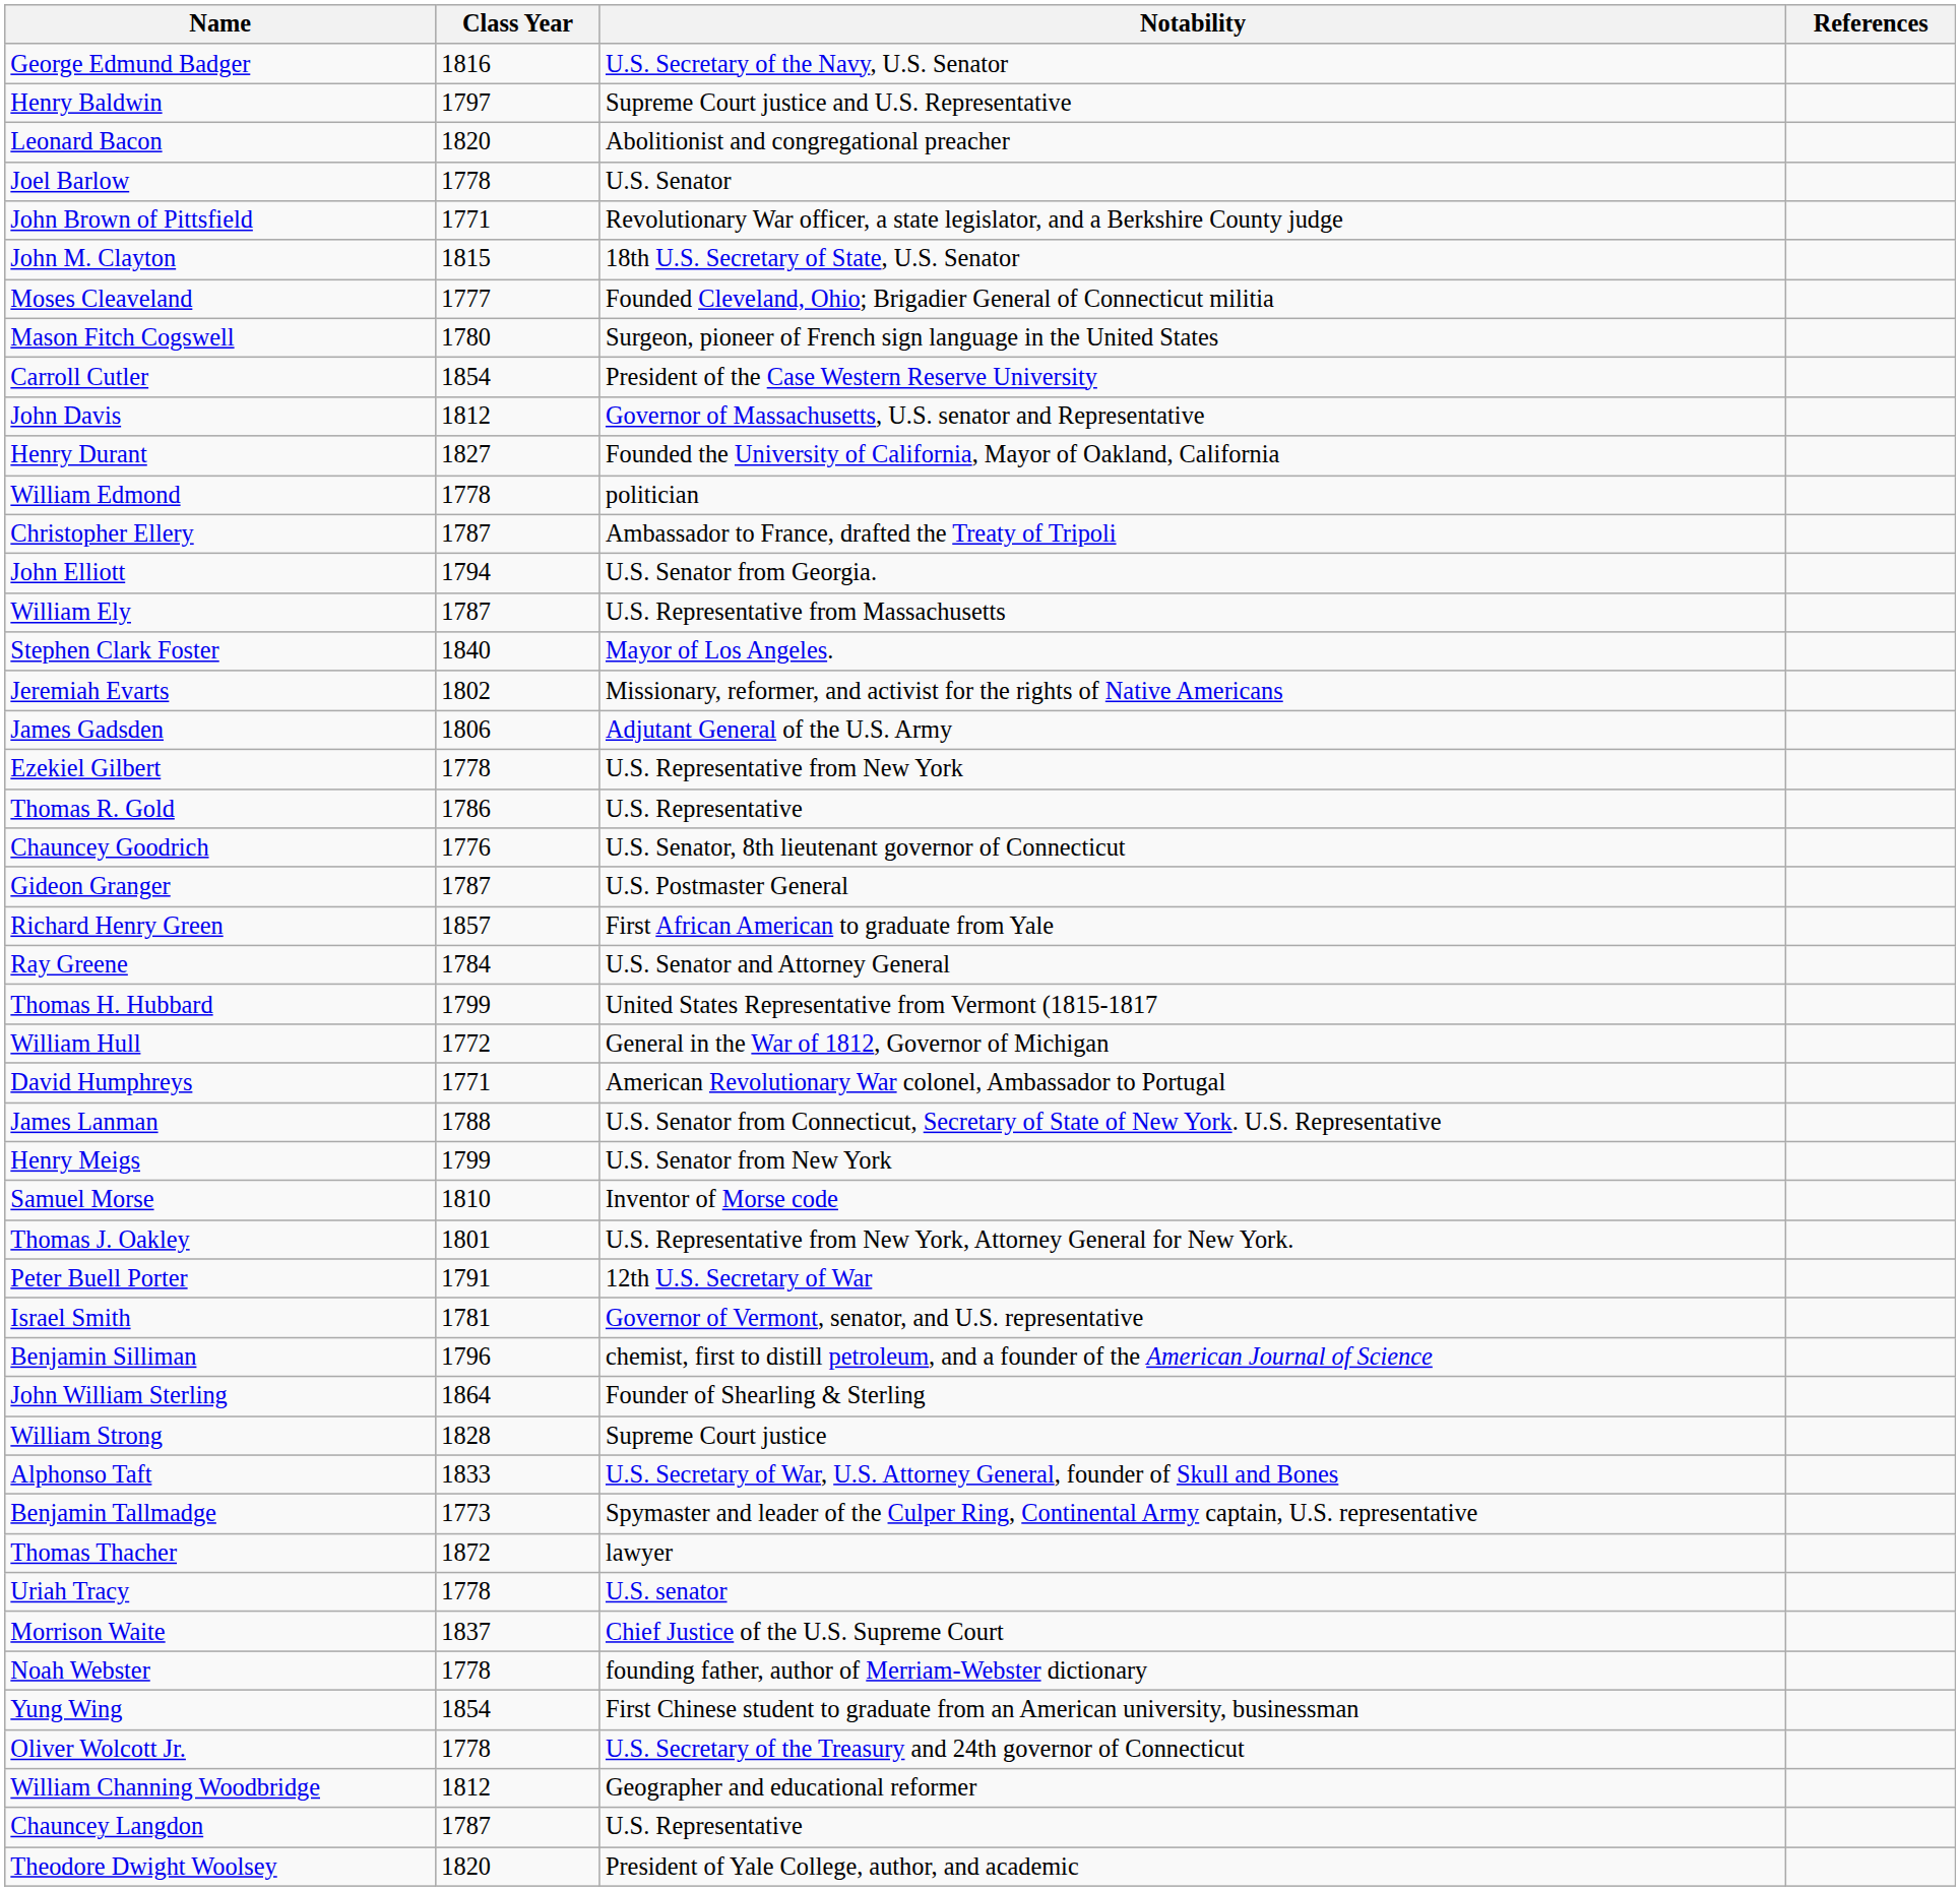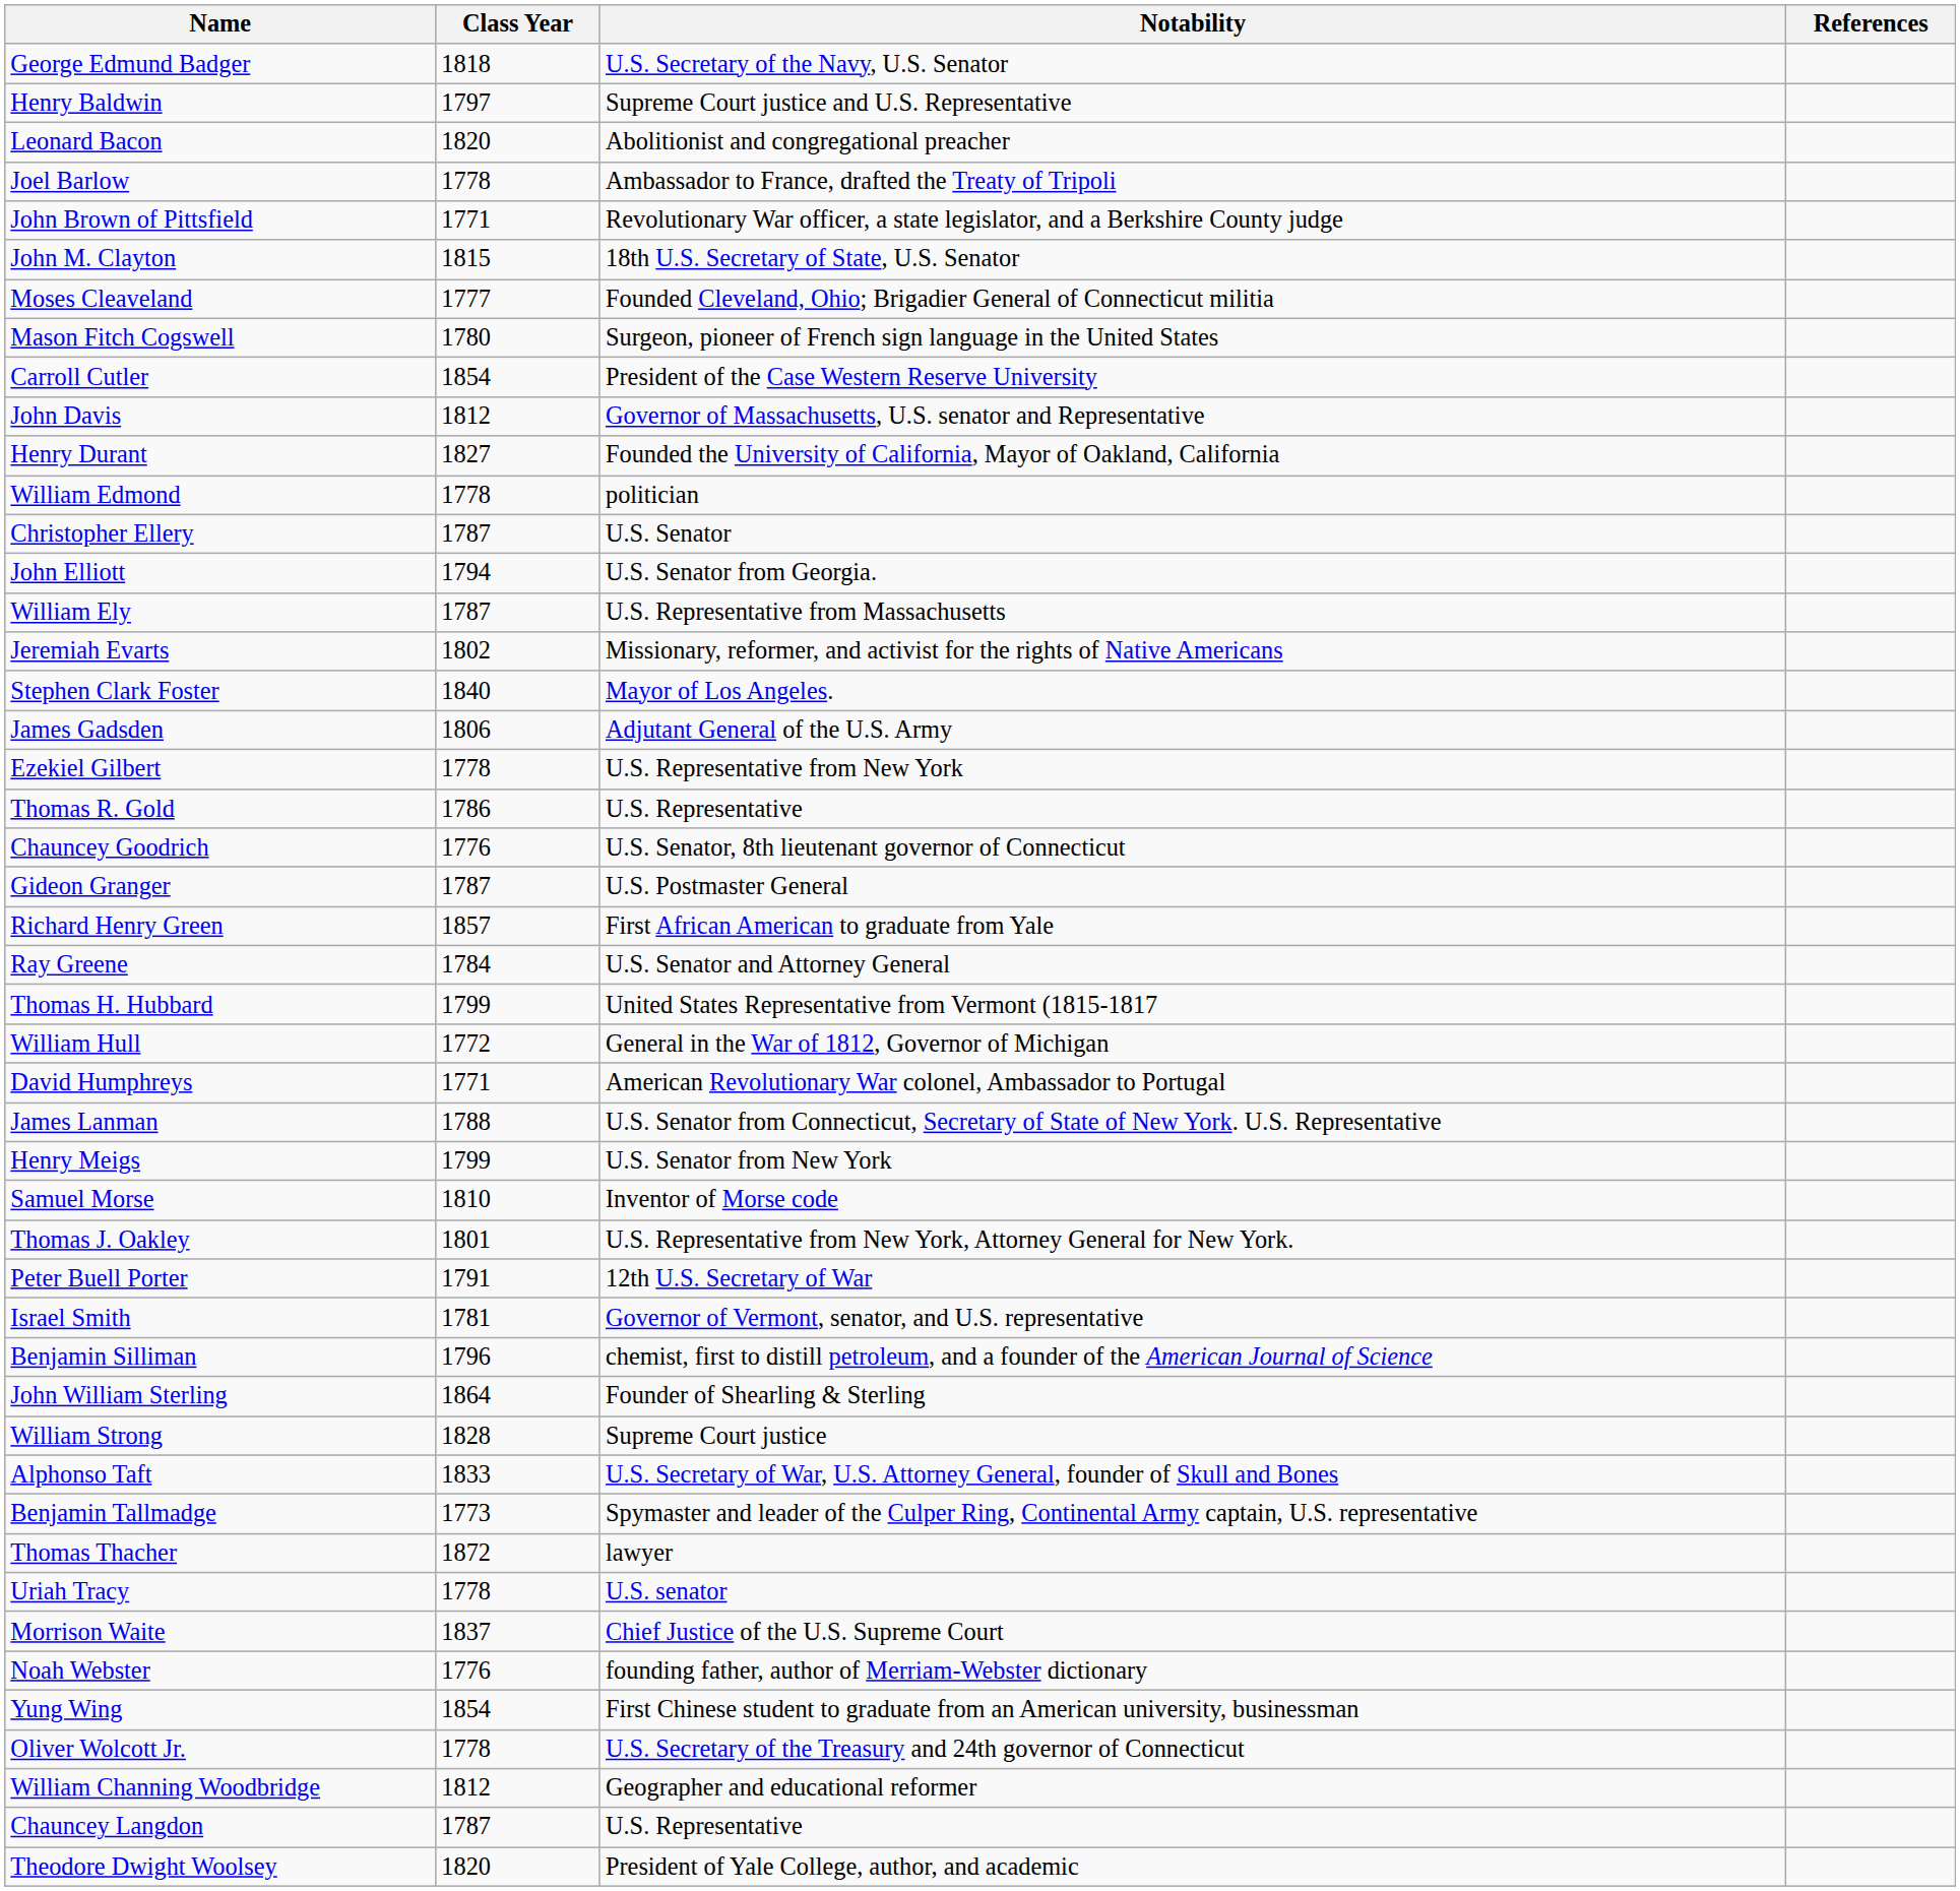George Edmund Badger | Class Year: 1816 -> 1818
Joel Barlow | Notability: U.S. Senator -> Ambassador to France, drafted the Treaty of Tripoli
Christopher Ellery | Notability: Ambassador to France, drafted the Treaty of Tripoli -> U.S. Senator
rows swapped: Jeremiah Evarts <-> Stephen Clark Foster
Noah Webster | Class Year: 1778 -> 1776
